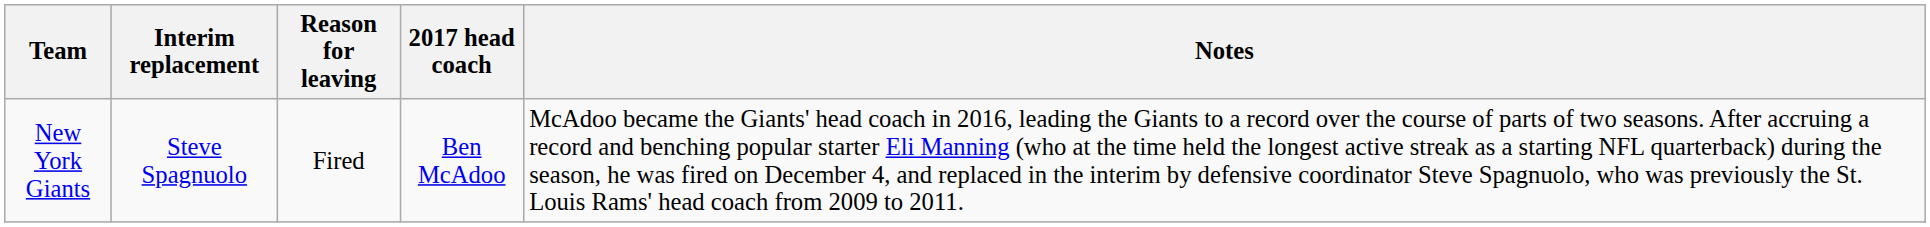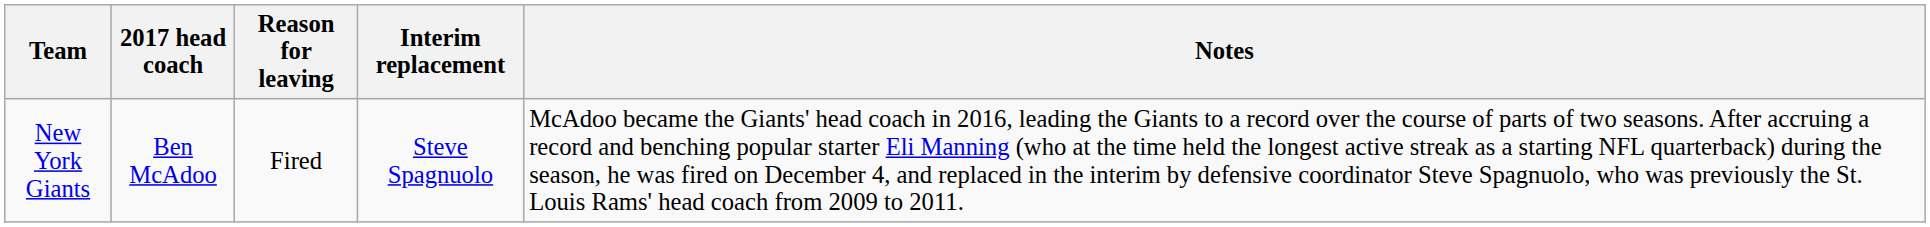columns swapped: 2017 head coach <-> Interim replacement
